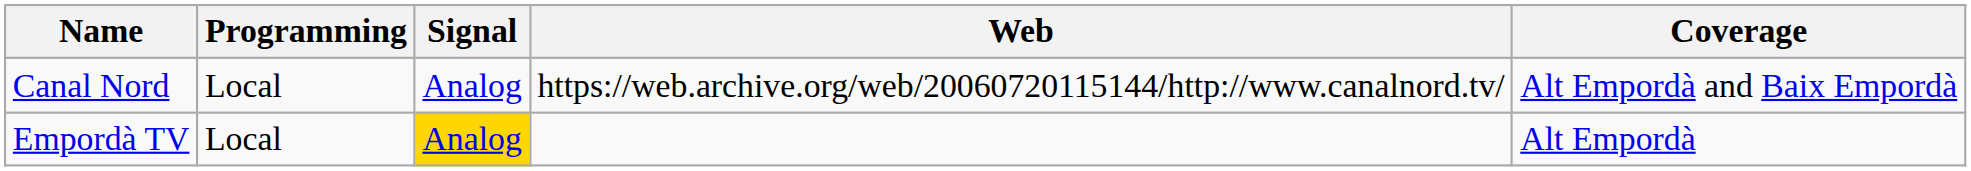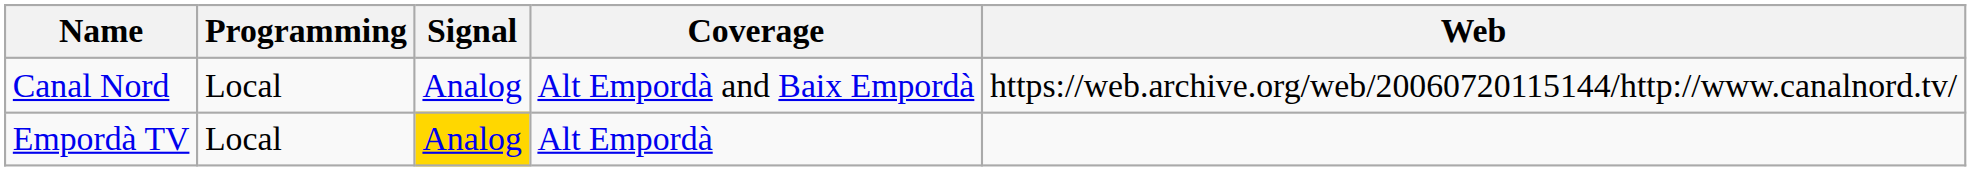columns swapped: Coverage <-> Web
